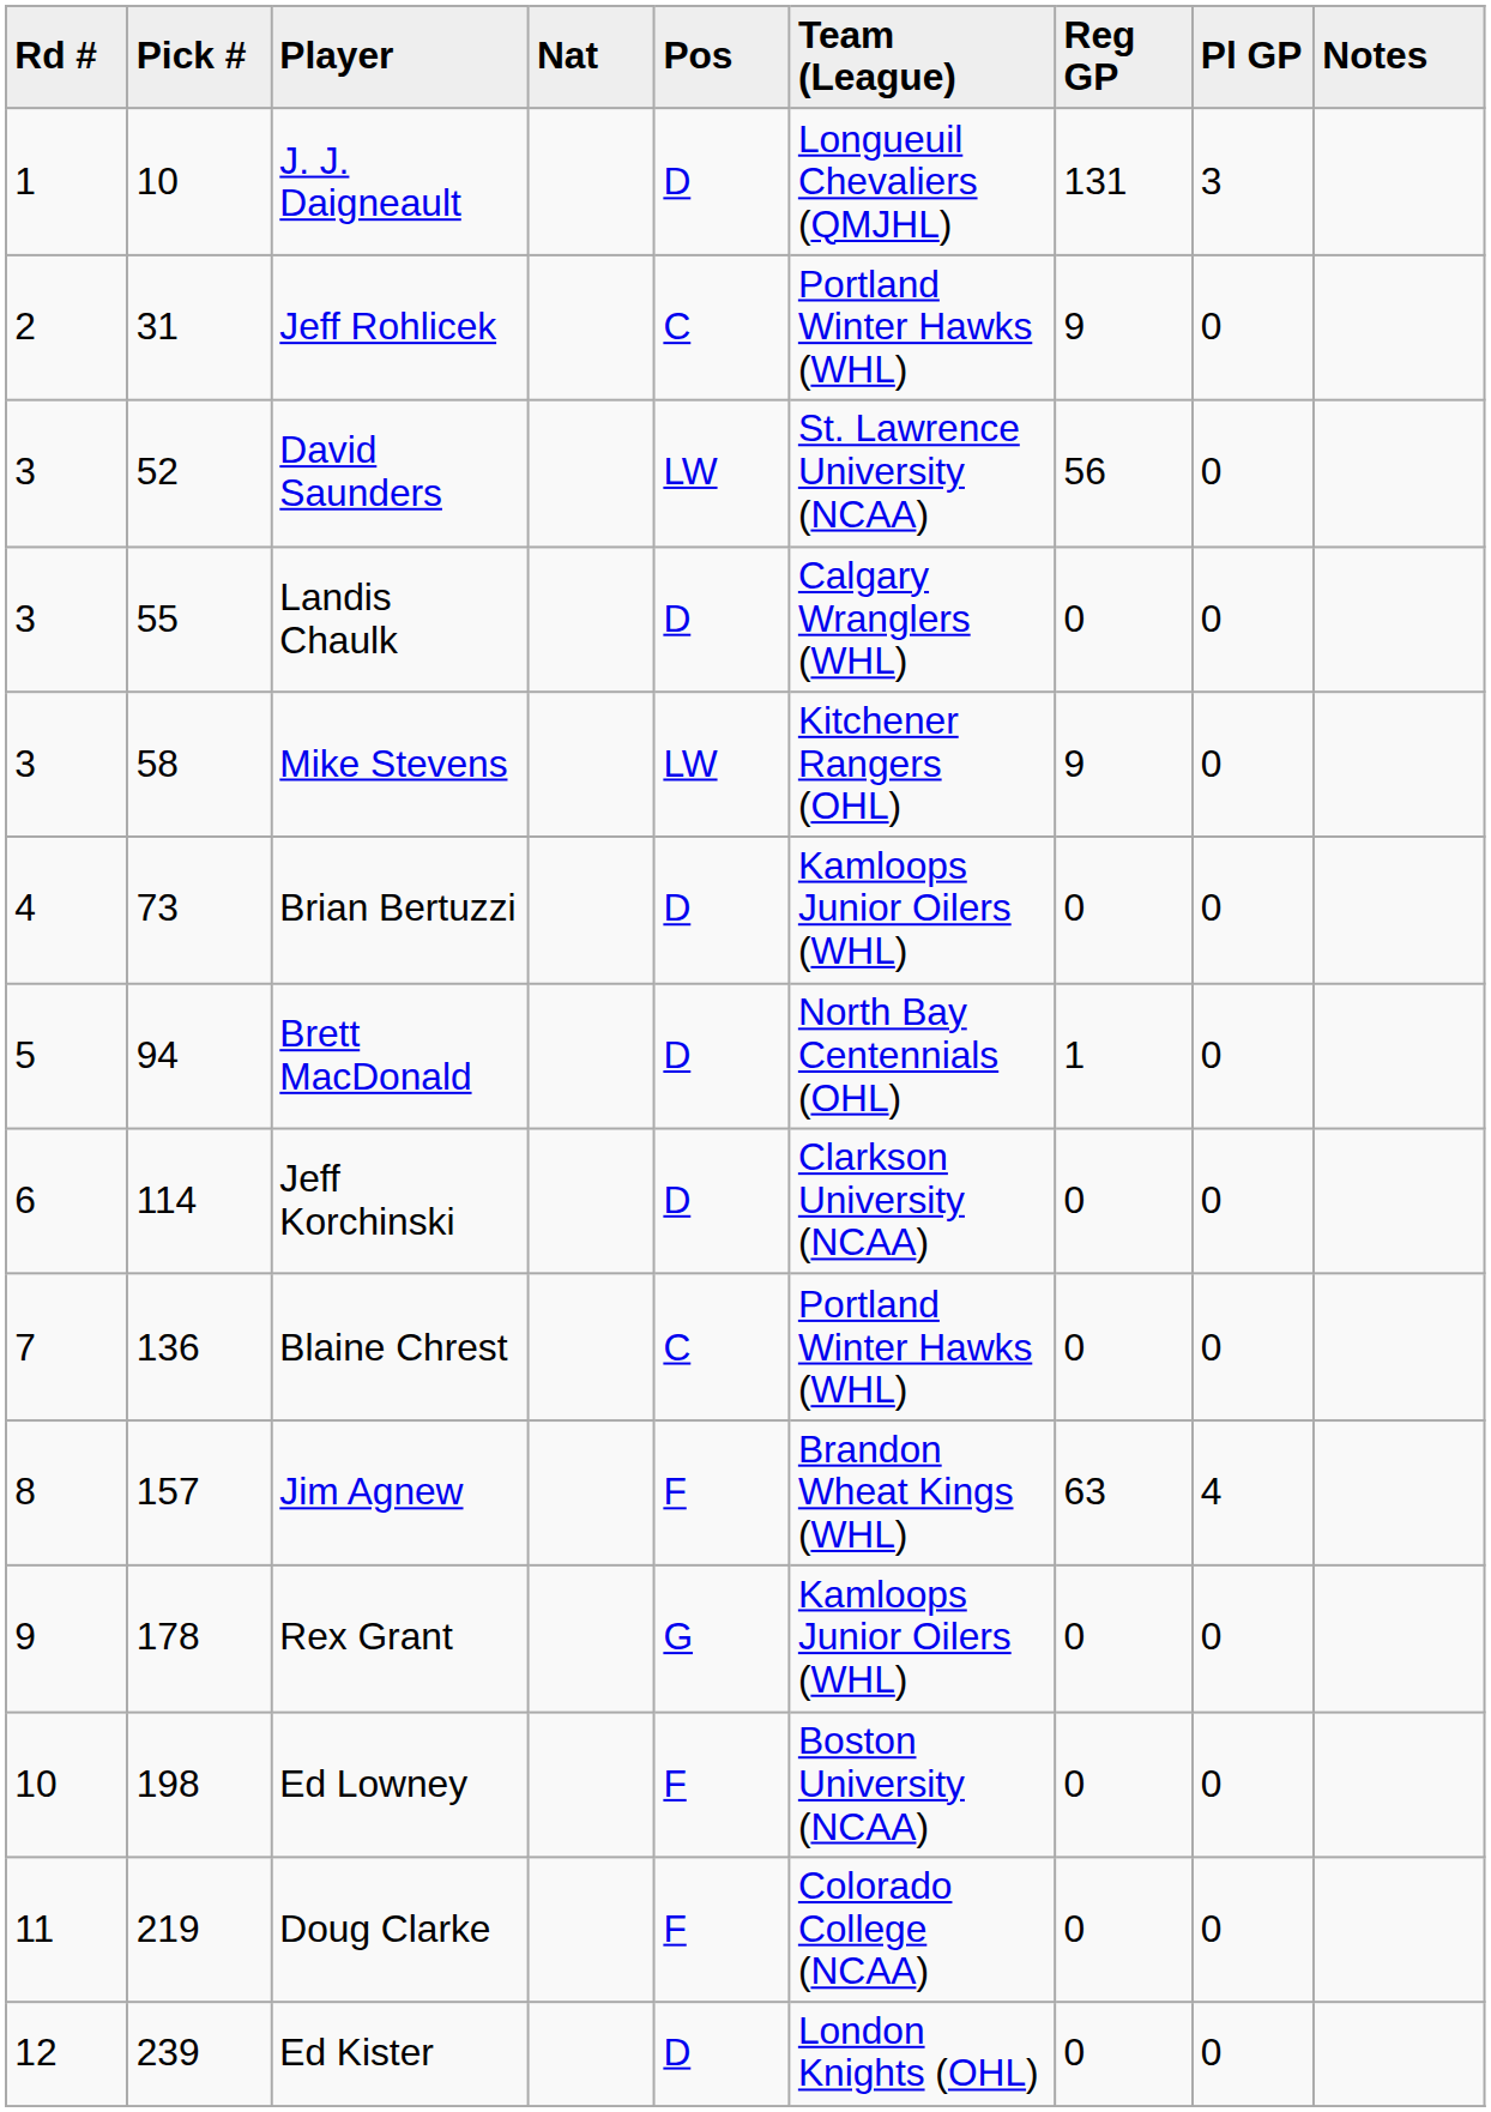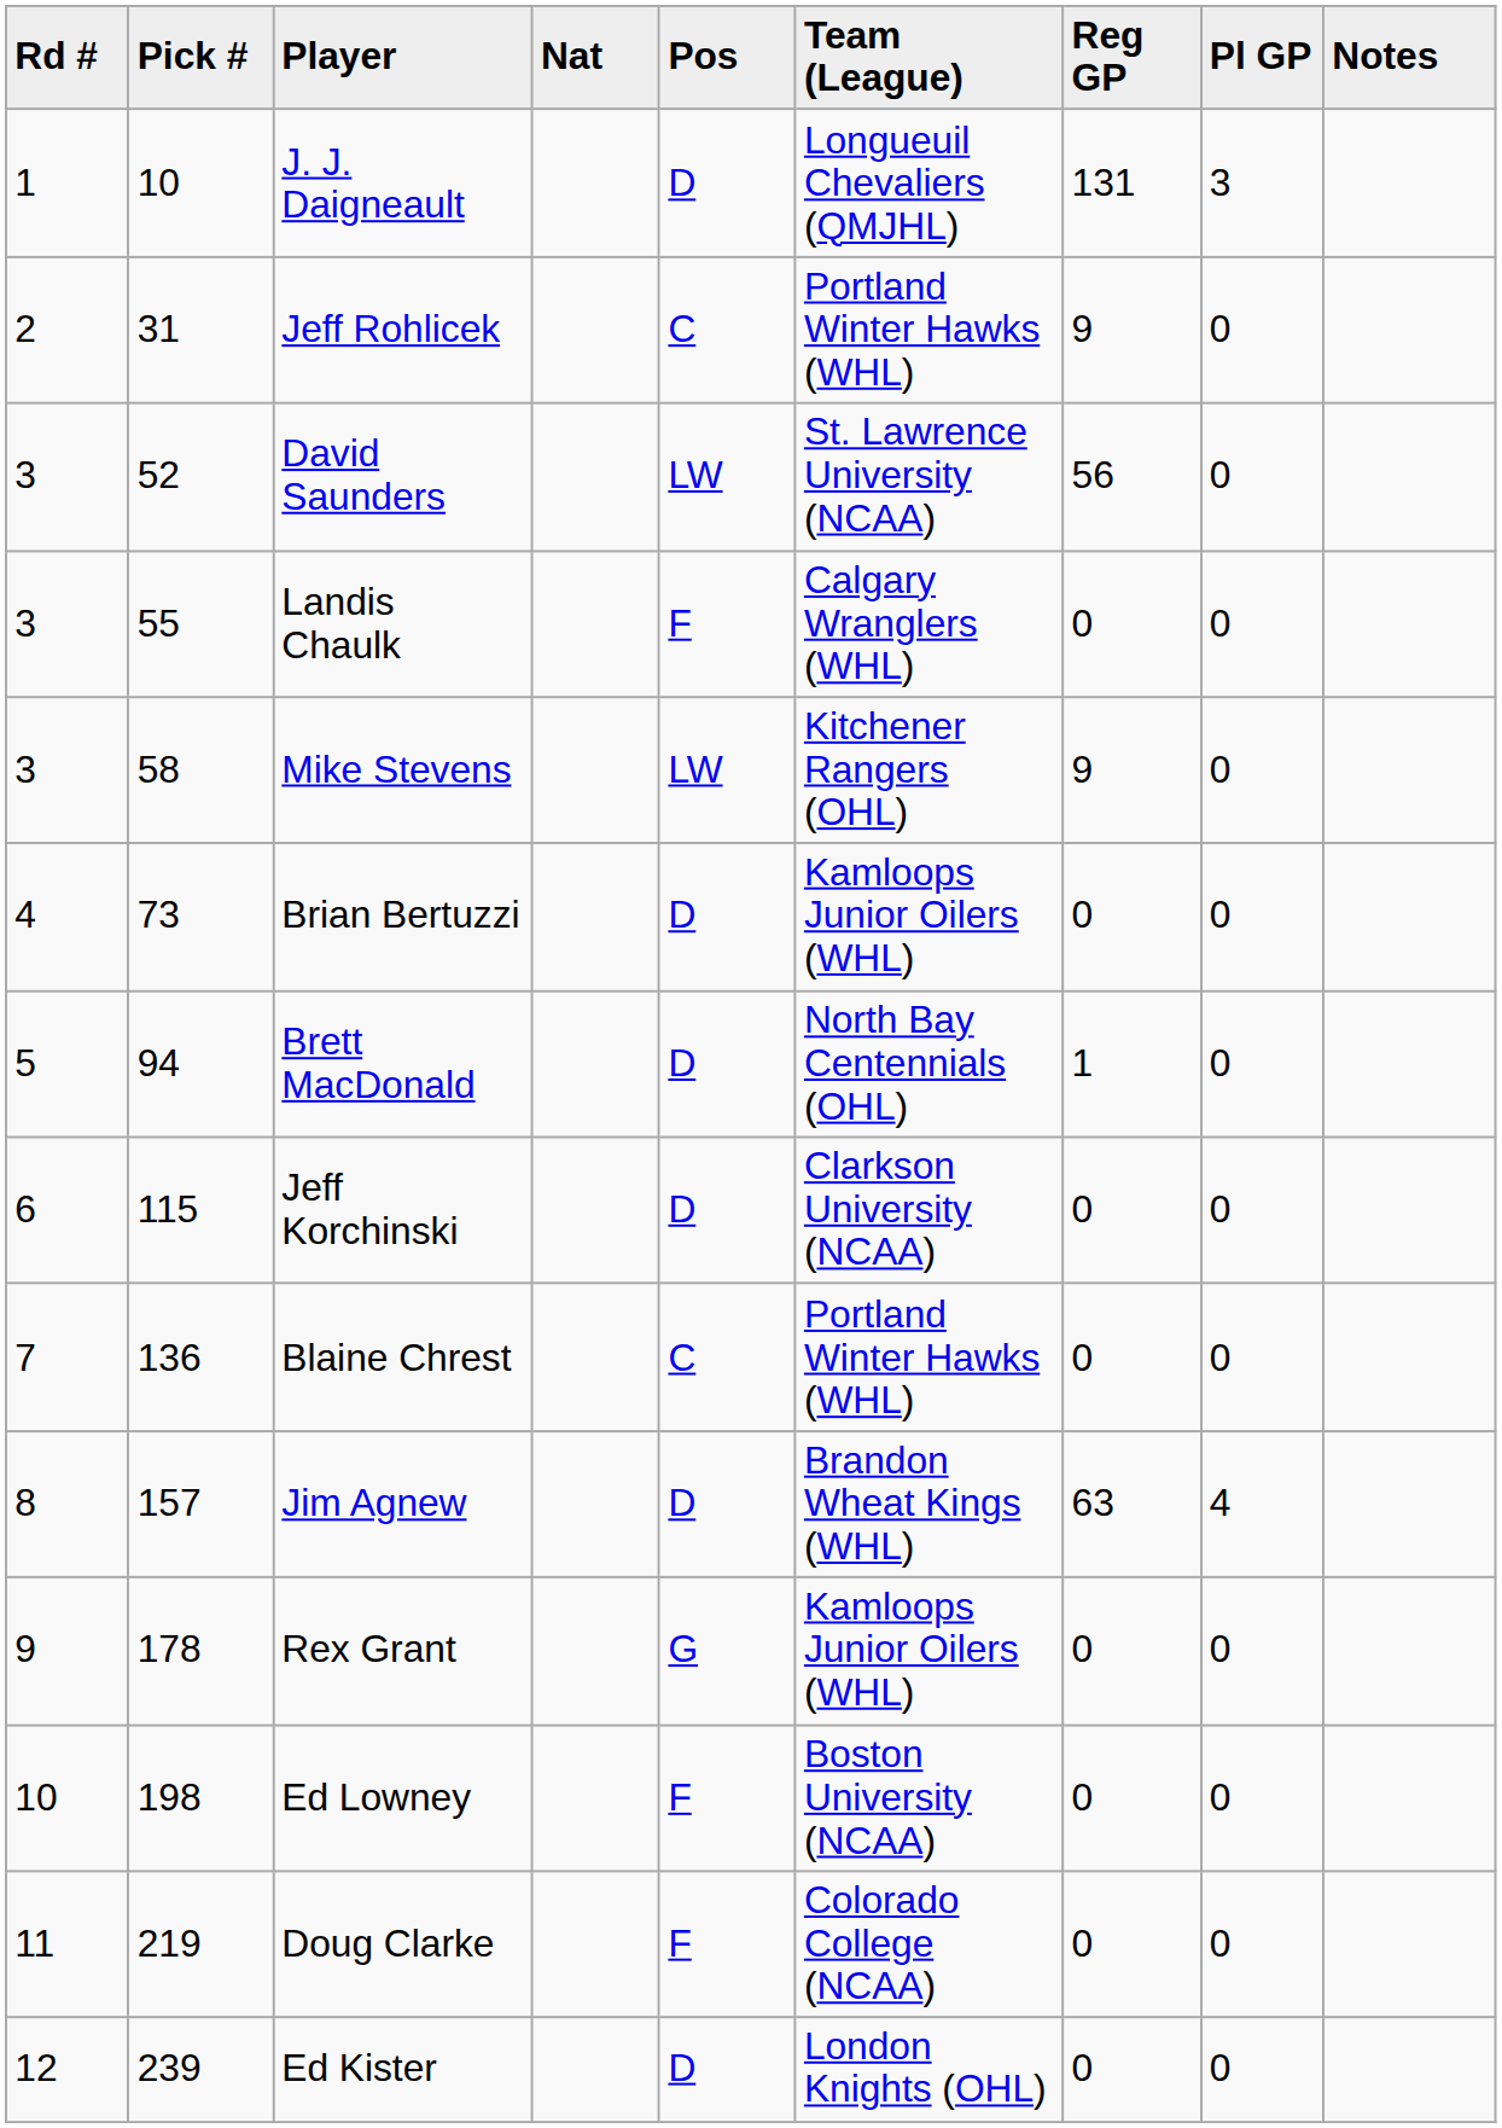Landis Chaulk | Pos: D -> F
Jeff Korchinski | Pick #: 114 -> 115
Jim Agnew | Pos: F -> D
